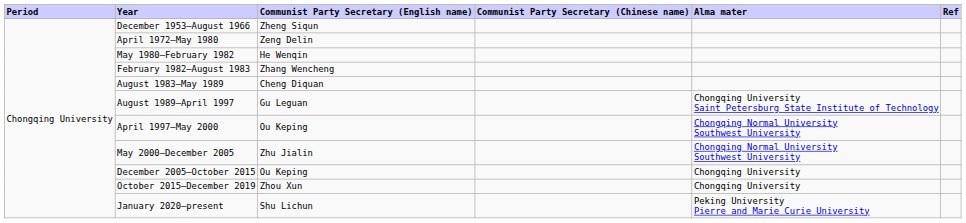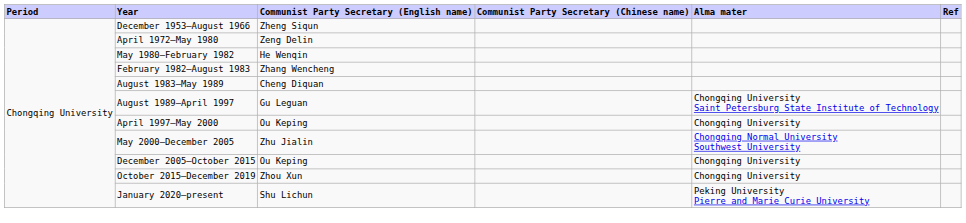April 1997–May 2000 | Alma mater: Chongqing Normal University Southwest University -> Chongqing University
